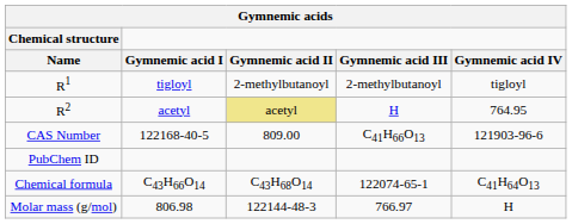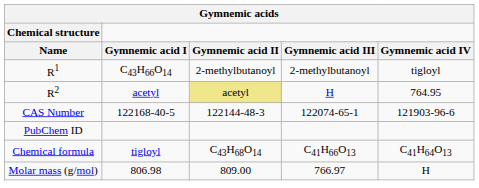R1 | Gymnemic acids / Gymnemic acid I: tigloyl -> C43H66O14
CAS Number | Gymnemic acids / Gymnemic acid II: 809.00 -> 122144-48-3
CAS Number | Gymnemic acids / Gymnemic acid III: C41H66O13 -> 122074-65-1
Chemical formula | Gymnemic acids / Gymnemic acid I: C43H66O14 -> tigloyl
Chemical formula | Gymnemic acids / Gymnemic acid III: 122074-65-1 -> C41H66O13
Molar mass (g/mol) | Gymnemic acids / Gymnemic acid II: 122144-48-3 -> 809.00
